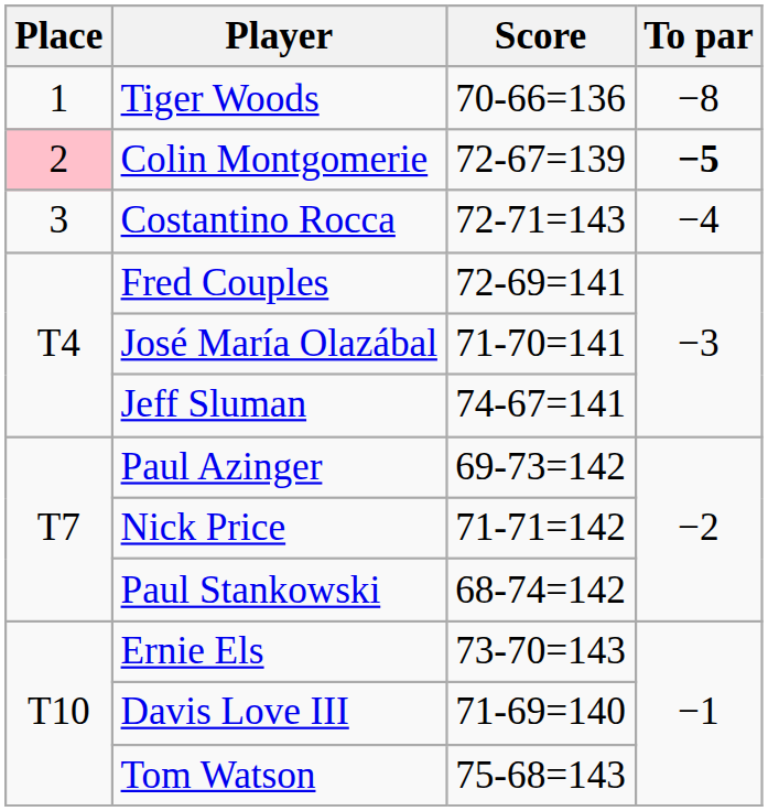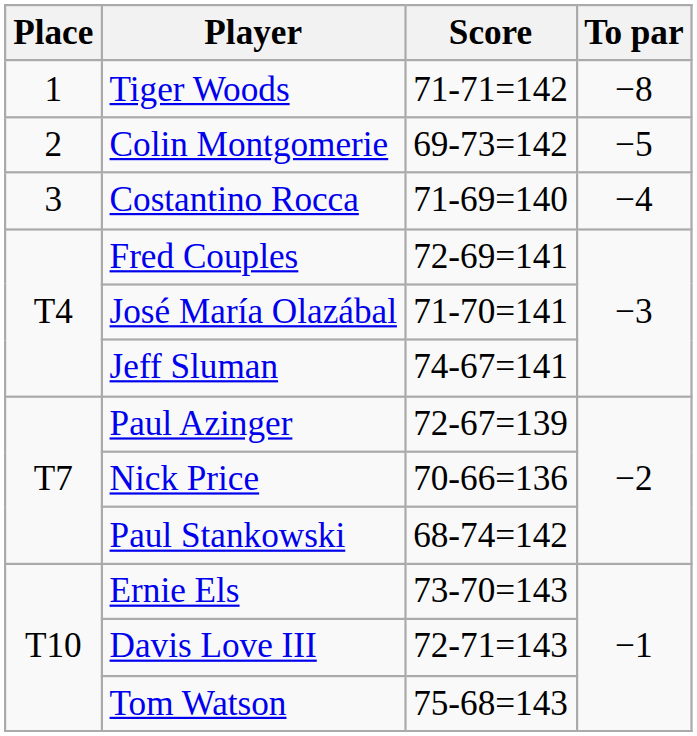Tiger Woods | Score: 70-66=136 -> 71-71=142
Colin Montgomerie | Place: pink background -> no background
Colin Montgomerie | Score: 72-67=139 -> 69-73=142
Colin Montgomerie | To par: bold -> normal
Costantino Rocca | Score: 72-71=143 -> 71-69=140
Paul Azinger | Score: 69-73=142 -> 72-67=139
Nick Price | Score: 71-71=142 -> 70-66=136
Davis Love III | Score: 71-69=140 -> 72-71=143
